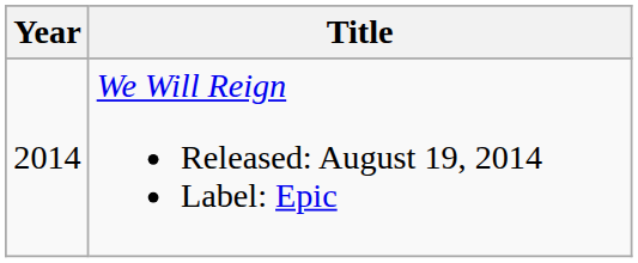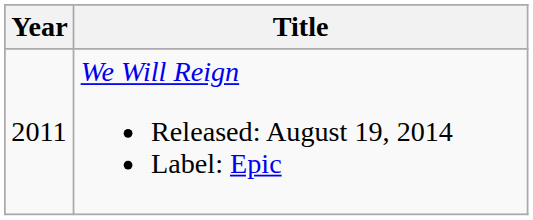We Will Reign Released: August 19, 2014 Label: Epic | Year: 2014 -> 2011
